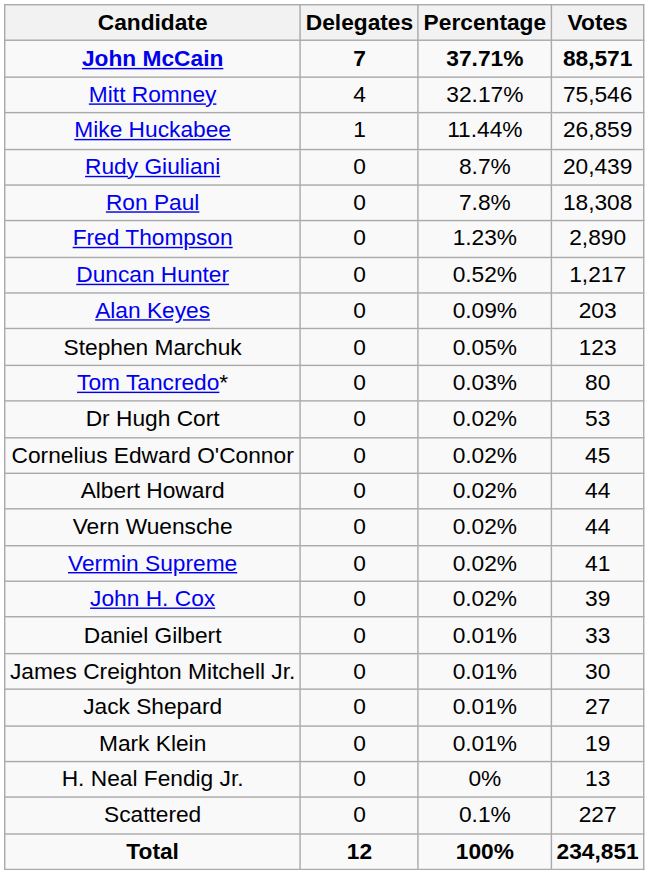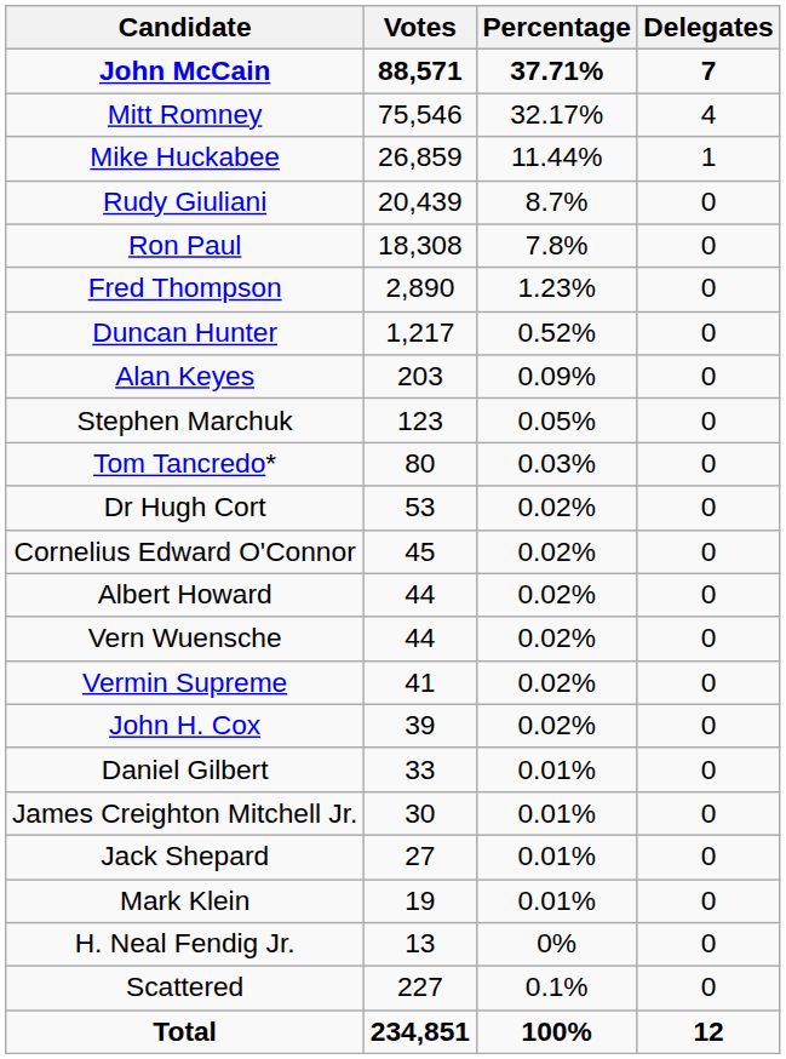columns swapped: Votes <-> Delegates
